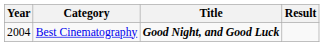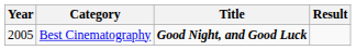Best Cinematography | Year: 2004 -> 2005
